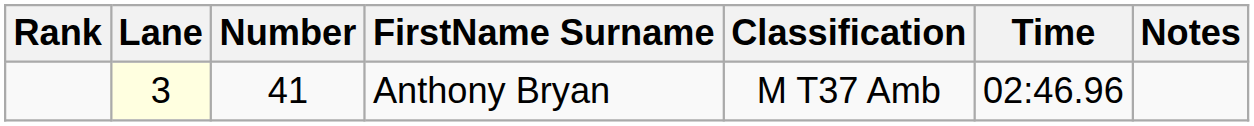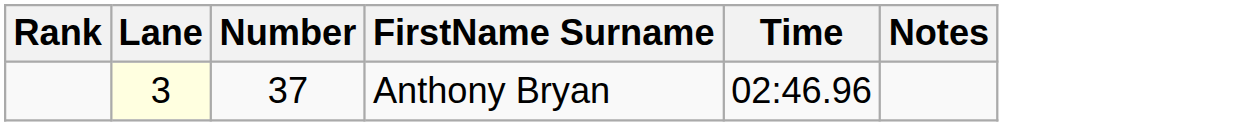- column: Classification | M T37 Amb
Anthony Bryan | Number: 41 -> 37
